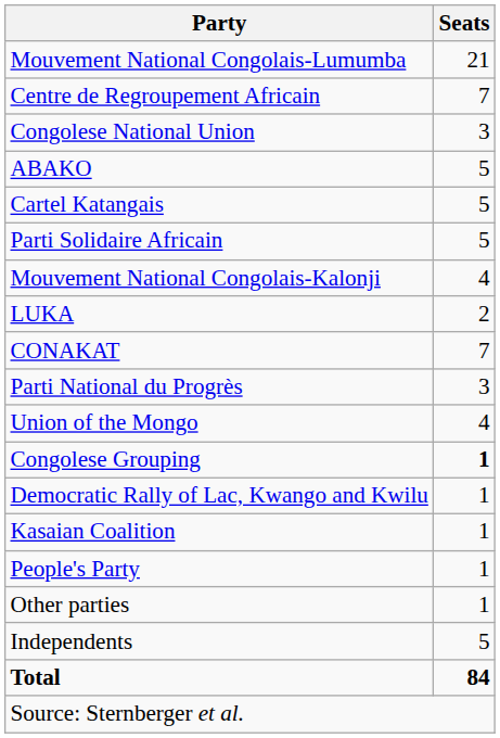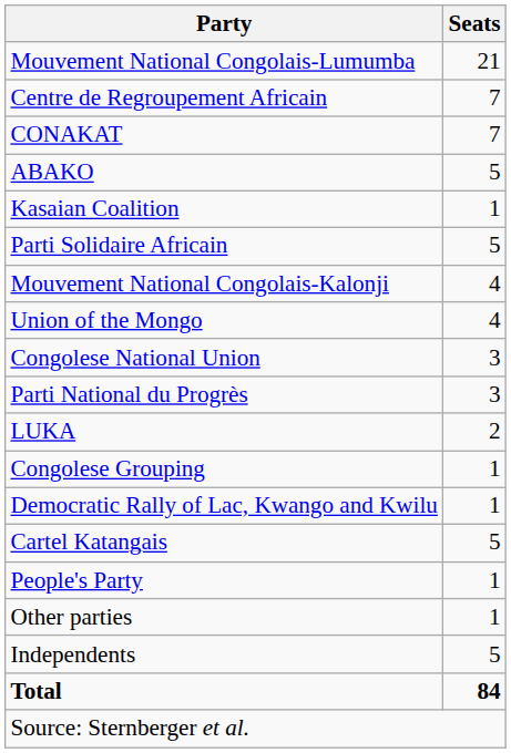rows swapped: CONAKAT <-> Congolese National Union
rows swapped: Cartel Katangais <-> Kasaian Coalition
rows swapped: Union of the Mongo <-> LUKA
Congolese Grouping | Seats: bold -> normal
